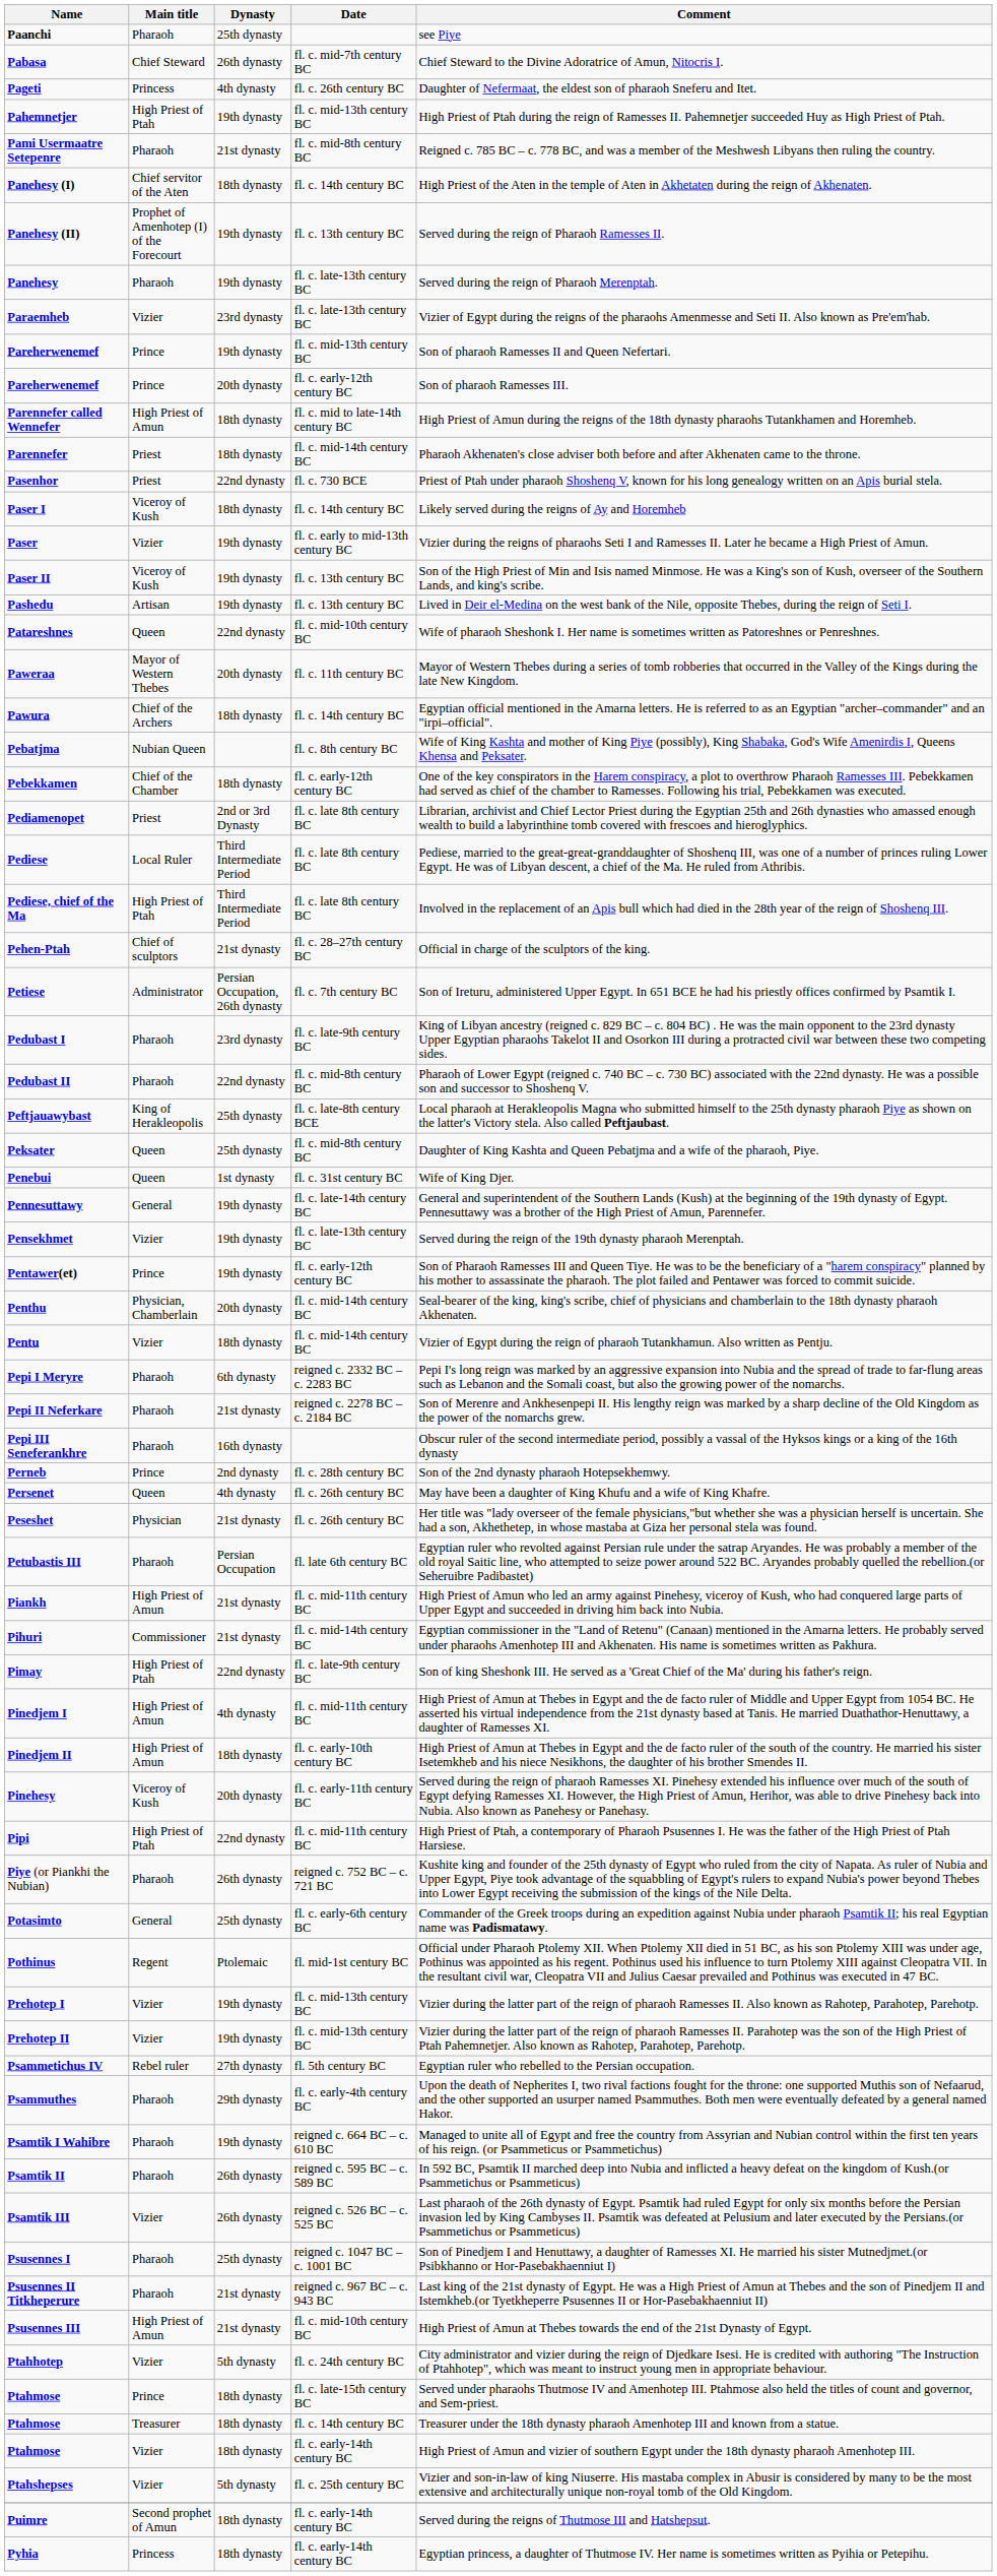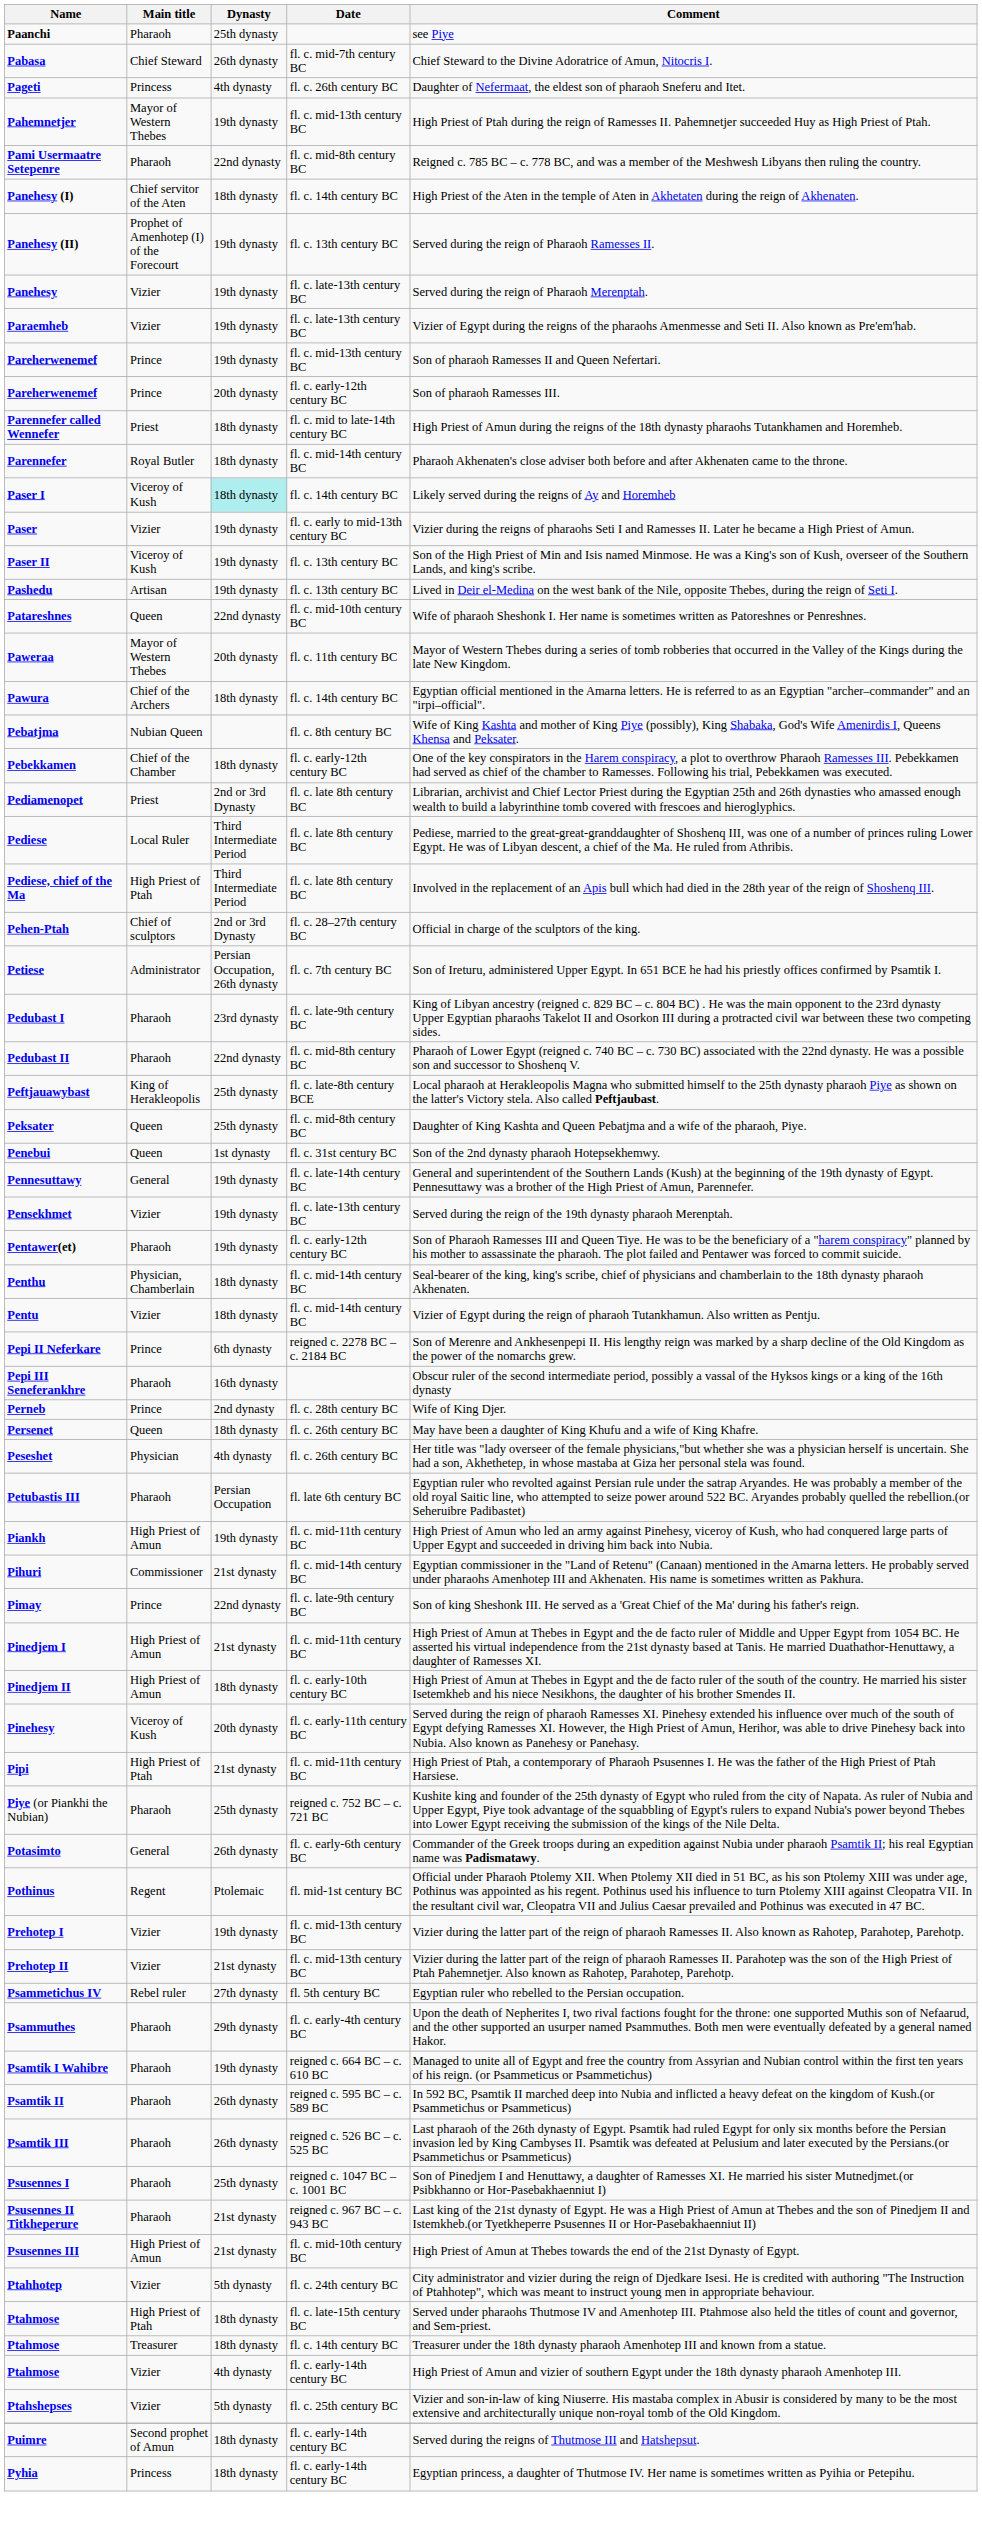Pahemnetjer | Main title: High Priest of Ptah -> Mayor of Western Thebes
Pami Usermaatre Setepenre | Dynasty: 21st dynasty -> 22nd dynasty
Panehesy | Main title: Pharaoh -> Vizier
Paraemheb | Dynasty: 23rd dynasty -> 19th dynasty
Parennefer called Wennefer | Main title: High Priest of Amun -> Priest
Parennefer | Main title: Priest -> Royal Butler
- row: Pasenhor | Priest | 22nd dynasty | fl. c. 730 BCE | Priest of Ptah under pharaoh Shoshenq V, known for his long genealogy written on an Apis burial stela.
Paser I | Dynasty: no background -> paleturquoise background
Pehen-Ptah | Dynasty: 21st dynasty -> 2nd or 3rd Dynasty
Penebui | Comment: Wife of King Djer. -> Son of the 2nd dynasty pharaoh Hotepsekhemwy.
Pentawer(et) | Main title: Prince -> Pharaoh
Penthu | Dynasty: 20th dynasty -> 18th dynasty
- row: Pepi I Meryre | Pharaoh | 6th dynasty | reigned c. 2332 BC – c. 2283 BC | Pepi I's long reign was marked by an aggressive expansion into Nubia and the spread of trade to far-flung areas such as Lebanon and the Somali coast, but also the growing power of the nomarchs.
Pepi II Neferkare | Main title: Pharaoh -> Prince
Pepi II Neferkare | Dynasty: 21st dynasty -> 6th dynasty
Perneb | Comment: Son of the 2nd dynasty pharaoh Hotepsekhemwy. -> Wife of King Djer.
Persenet | Dynasty: 4th dynasty -> 18th dynasty
Peseshet | Dynasty: 21st dynasty -> 4th dynasty
Piankh | Dynasty: 21st dynasty -> 19th dynasty
Pimay | Main title: High Priest of Ptah -> Prince
Pinedjem I | Dynasty: 4th dynasty -> 21st dynasty
Pipi | Dynasty: 22nd dynasty -> 21st dynasty
Piye (or Piankhi the Nubian) | Dynasty: 26th dynasty -> 25th dynasty
Potasimto | Dynasty: 25th dynasty -> 26th dynasty
Prehotep II | Dynasty: 19th dynasty -> 21st dynasty
Psamtik III | Main title: Vizier -> Pharaoh
Ptahmose / fl. c. late-15th century BC | Main title: Prince -> High Priest of Ptah
Ptahmose / fl. c. early-14th century BC | Dynasty: 18th dynasty -> 4th dynasty
